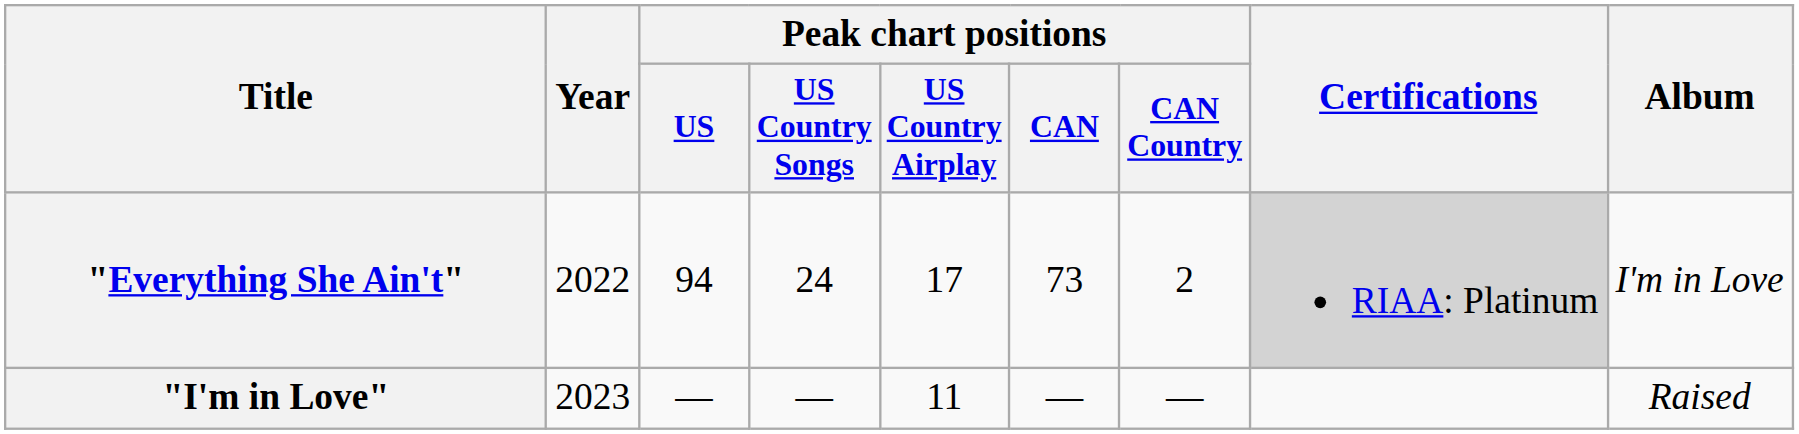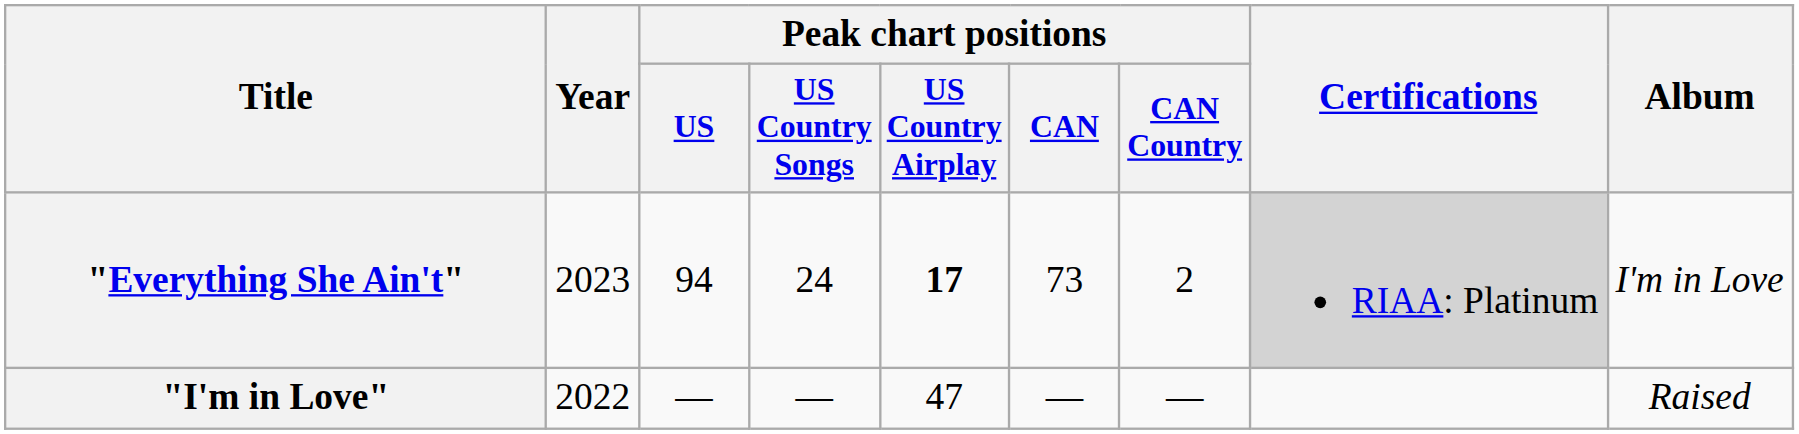"Everything She Ain't" | Year: 2022 -> 2023
"Everything She Ain't" | Peak chart positions / US Country Airplay: normal -> bold
"I'm in Love" | Year: 2023 -> 2022
"I'm in Love" | Peak chart positions / US Country Airplay: 11 -> 47
